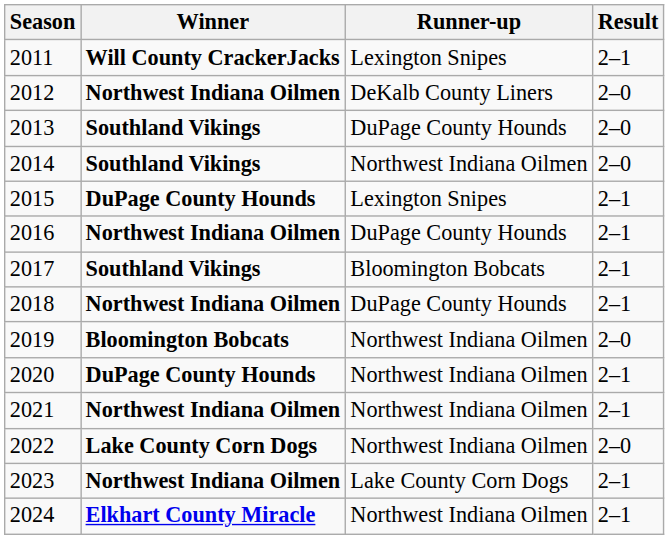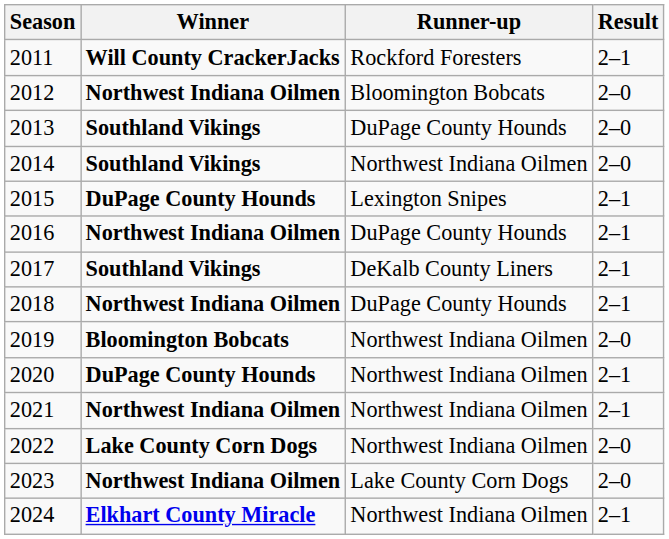2011 | Runner-up: Lexington Snipes -> Rockford Foresters
2012 | Runner-up: DeKalb County Liners -> Bloomington Bobcats
2017 | Runner-up: Bloomington Bobcats -> DeKalb County Liners
2023 | Result: 2–1 -> 2–0
